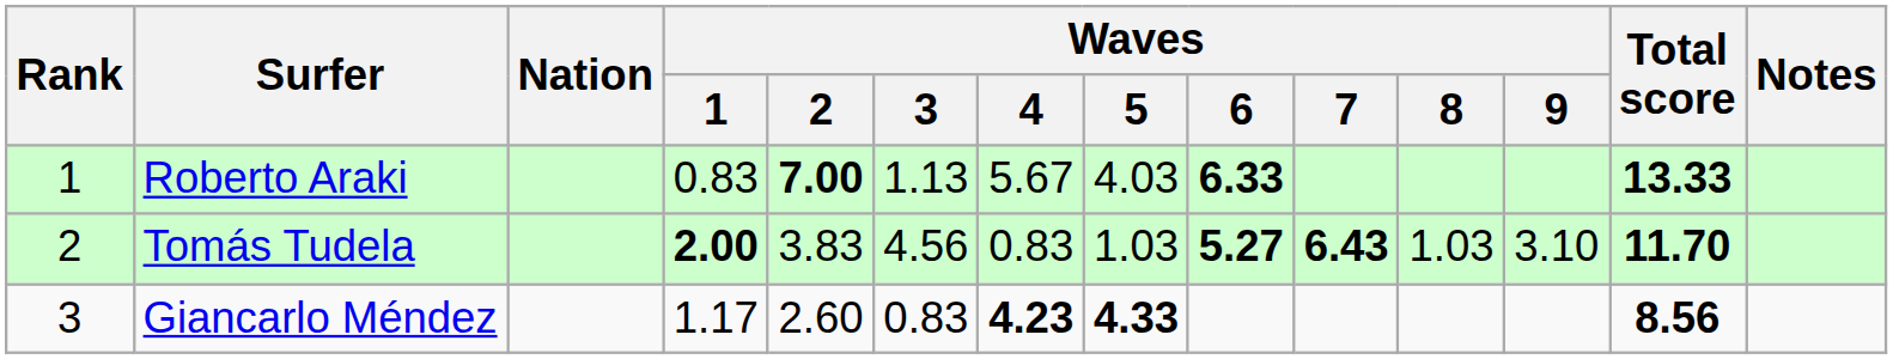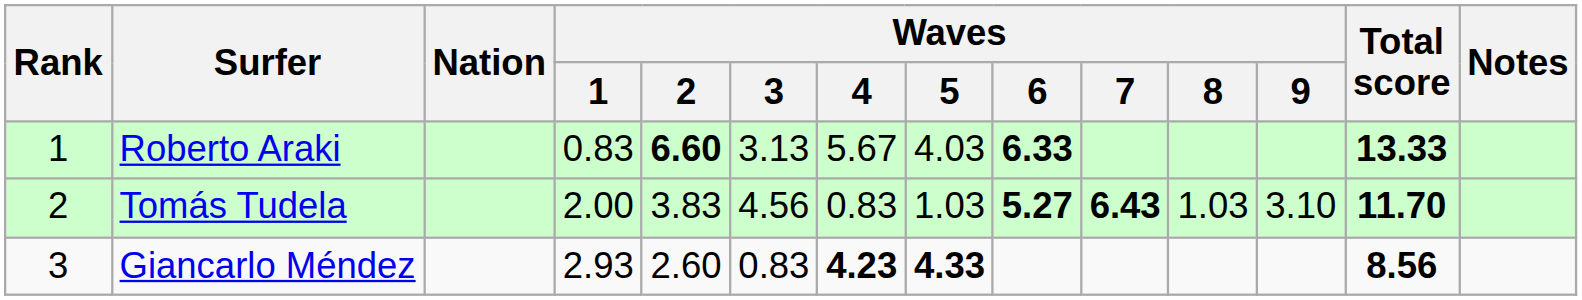Roberto Araki | Waves / 2: 7.00 -> 6.60
Roberto Araki | Waves / 3: 1.13 -> 3.13
Tomás Tudela | Waves / 1: bold -> normal
Giancarlo Méndez | Waves / 1: 1.17 -> 2.93
